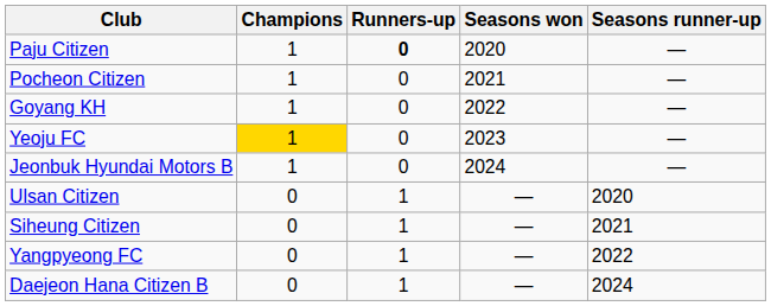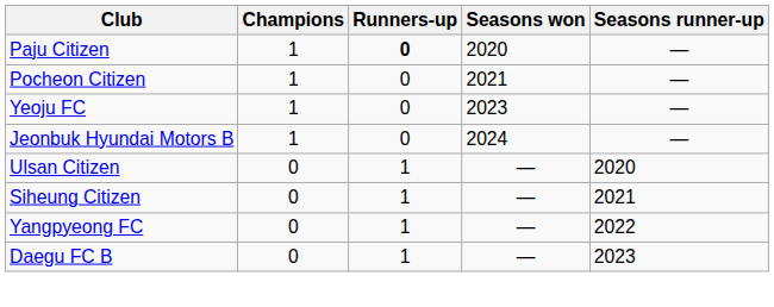- row: Goyang KH | 1 | 0 | 2022 | —
Yeoju FC | Champions: gold background -> no background
+ row: Daegu FC B | 0 | 1 | — | 2023
- row: Daejeon Hana Citizen B | 0 | 1 | — | 2024
